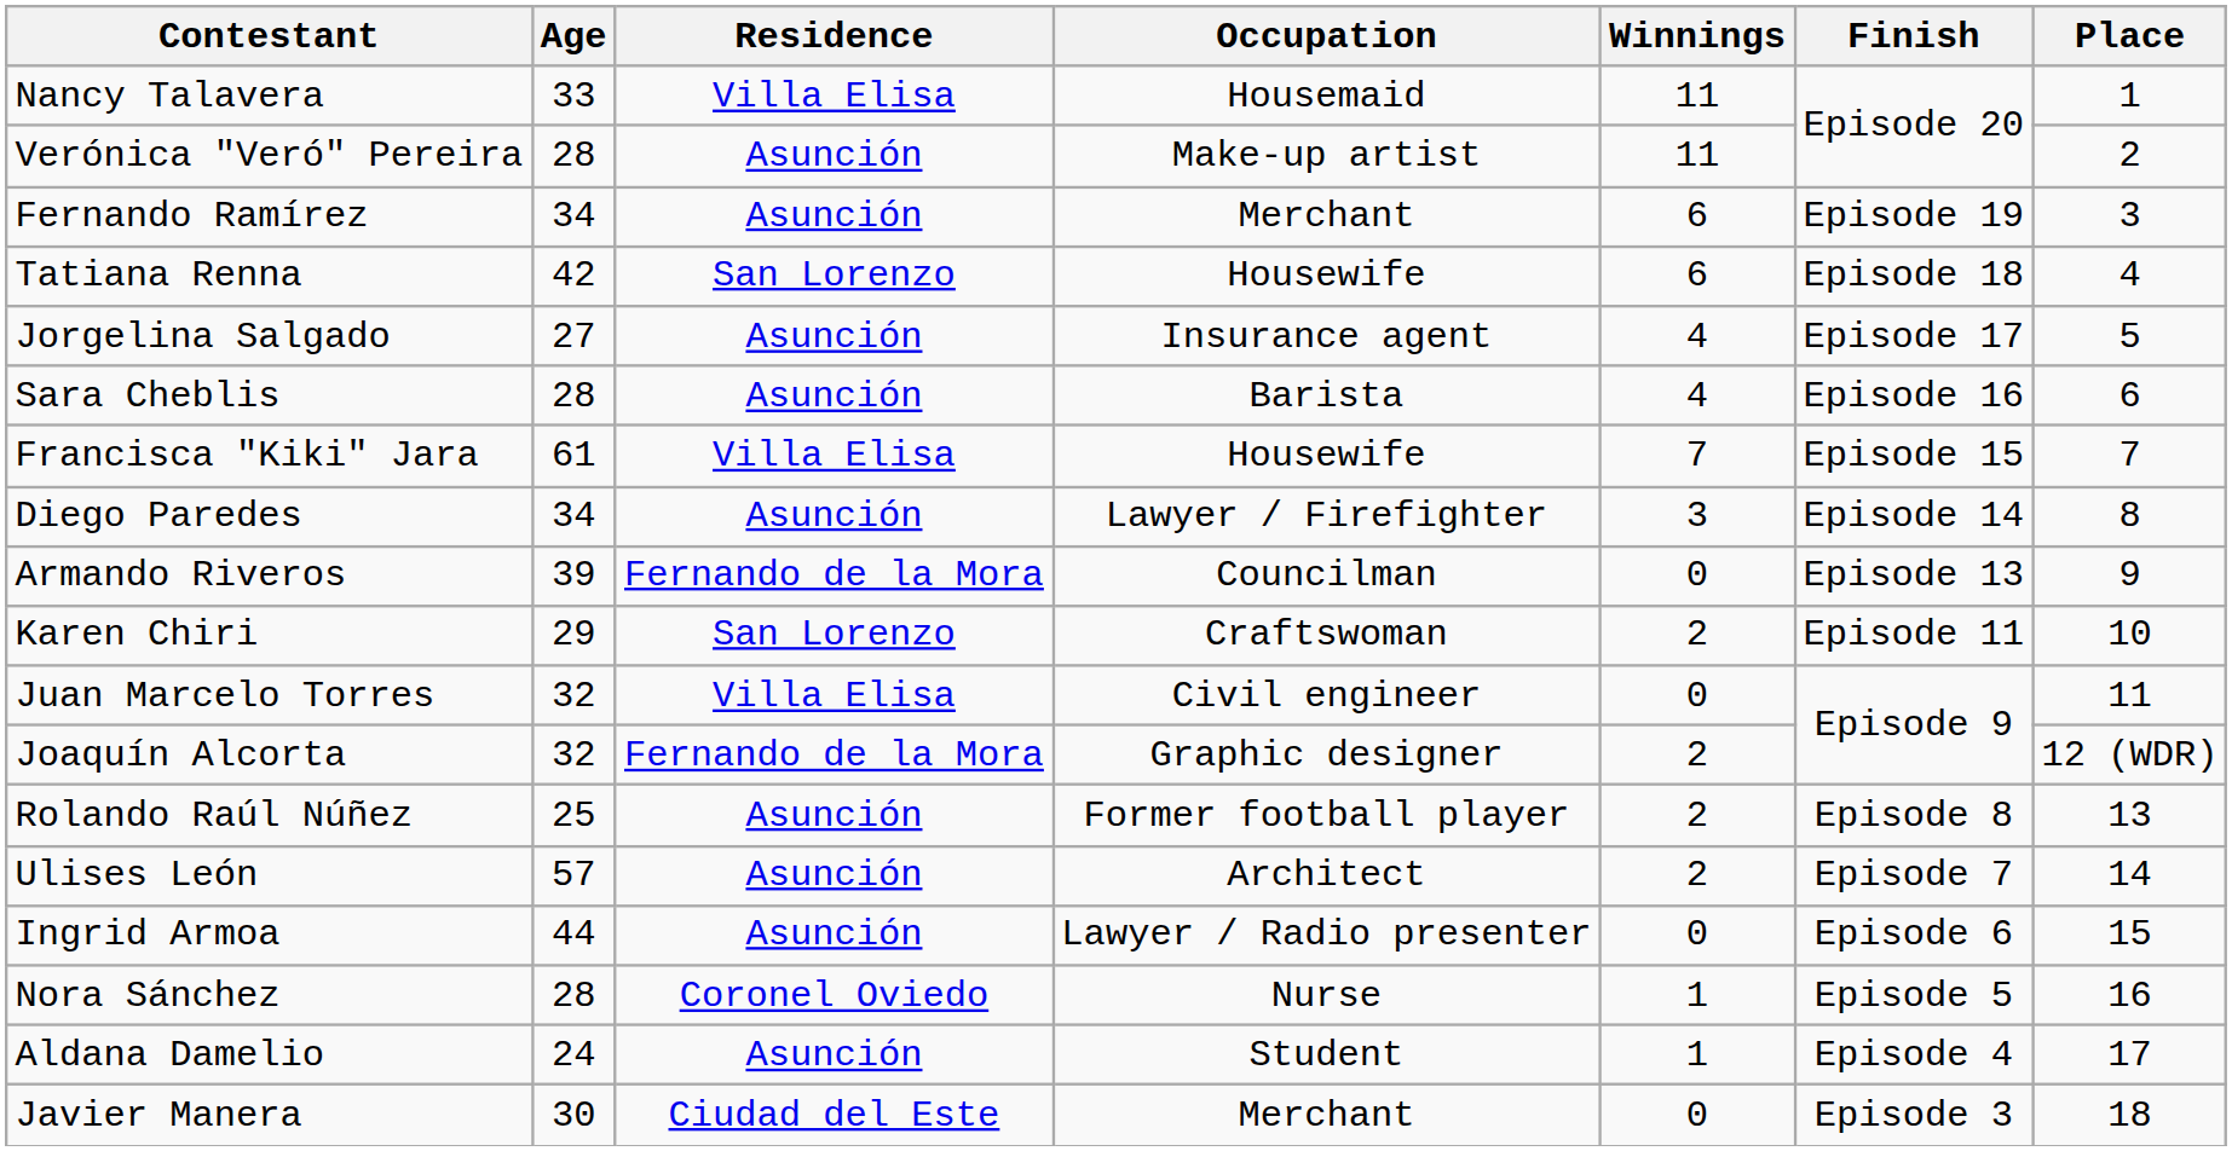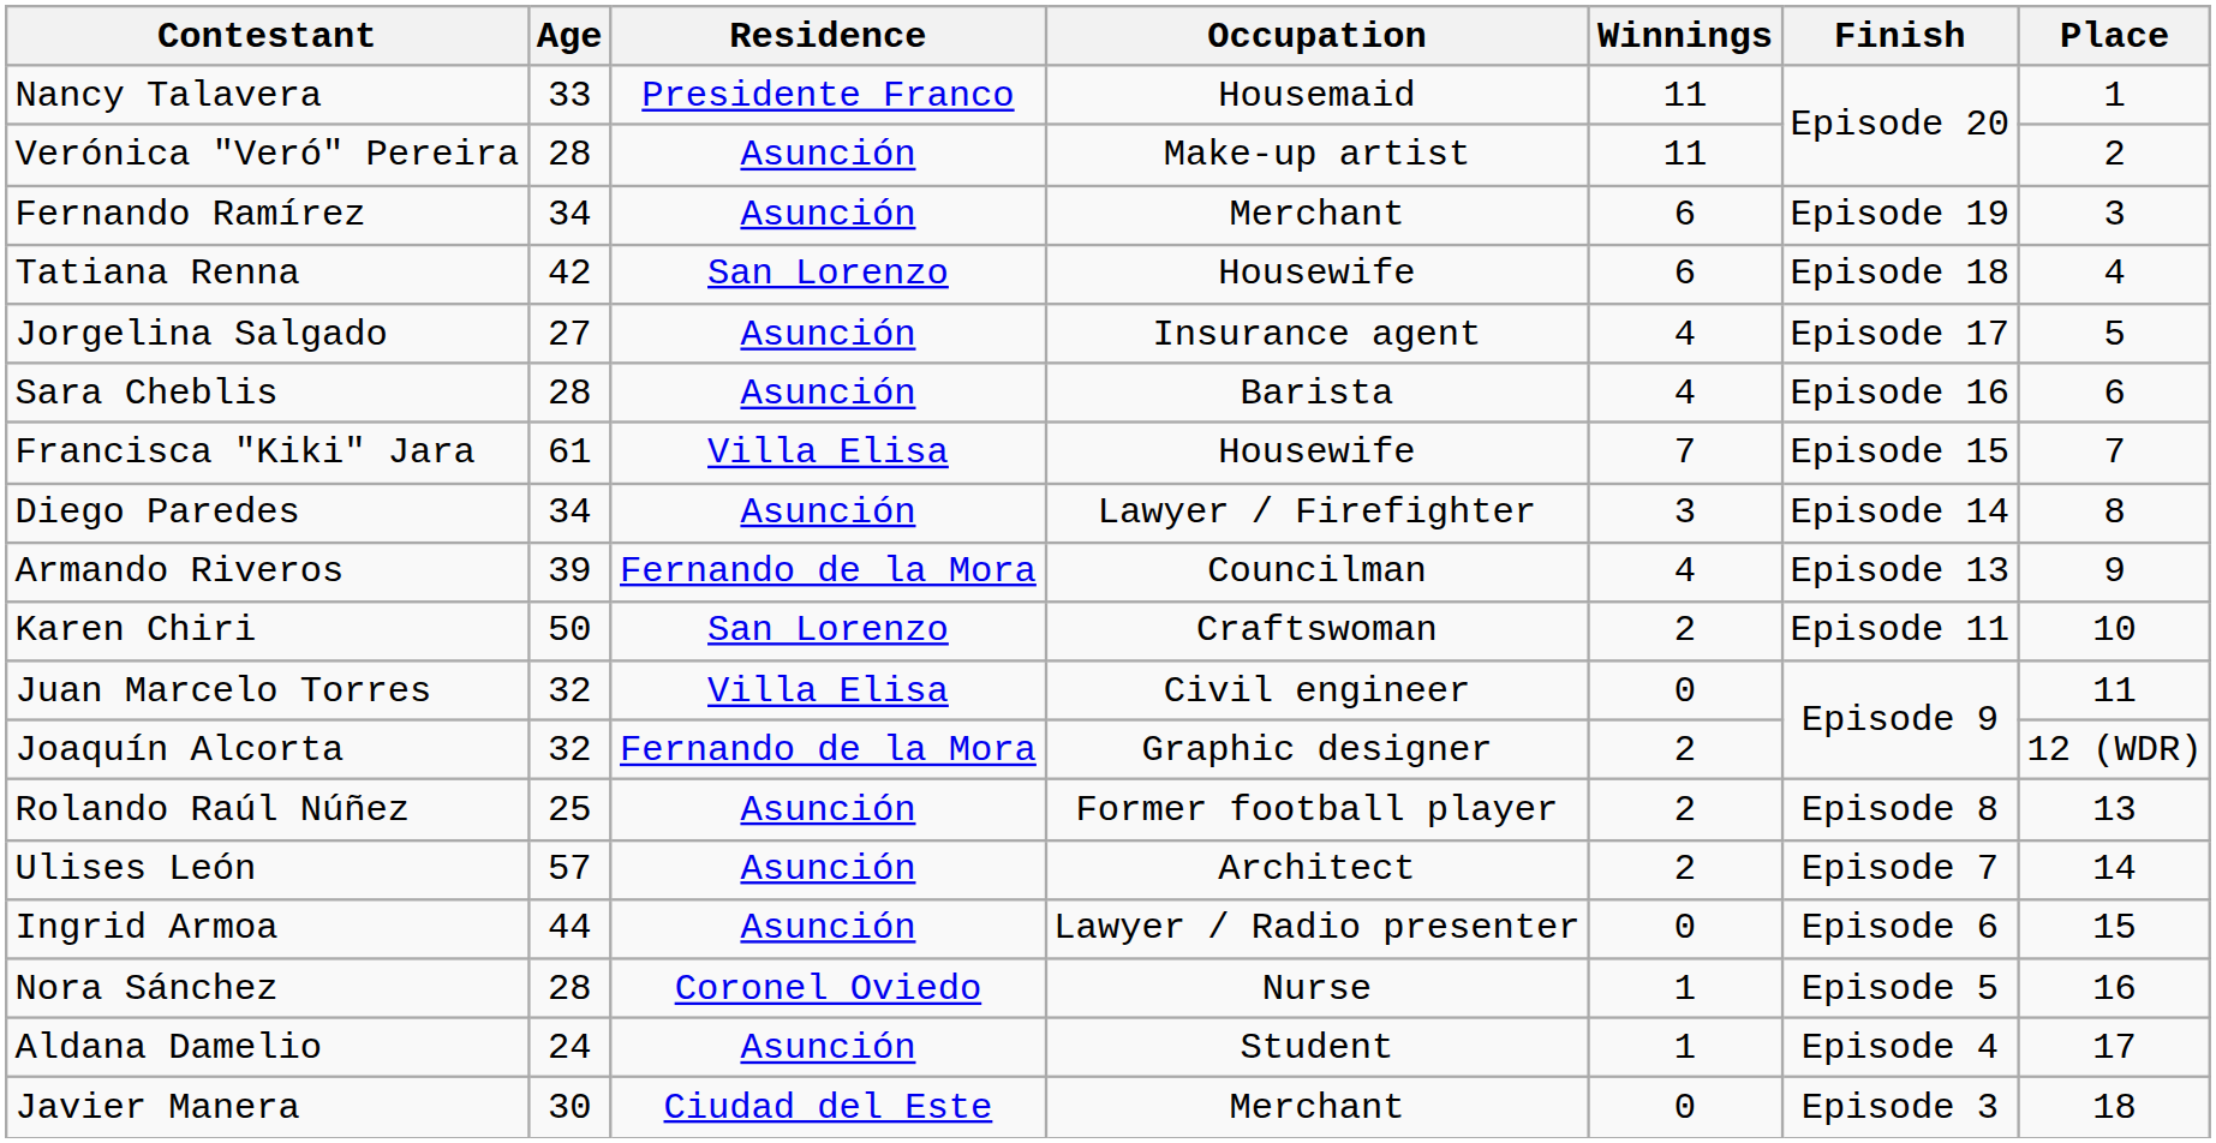Nancy Talavera | Residence: Villa Elisa -> Presidente Franco
Armando Riveros | Winnings: 0 -> 4
Karen Chiri | Age: 29 -> 50
